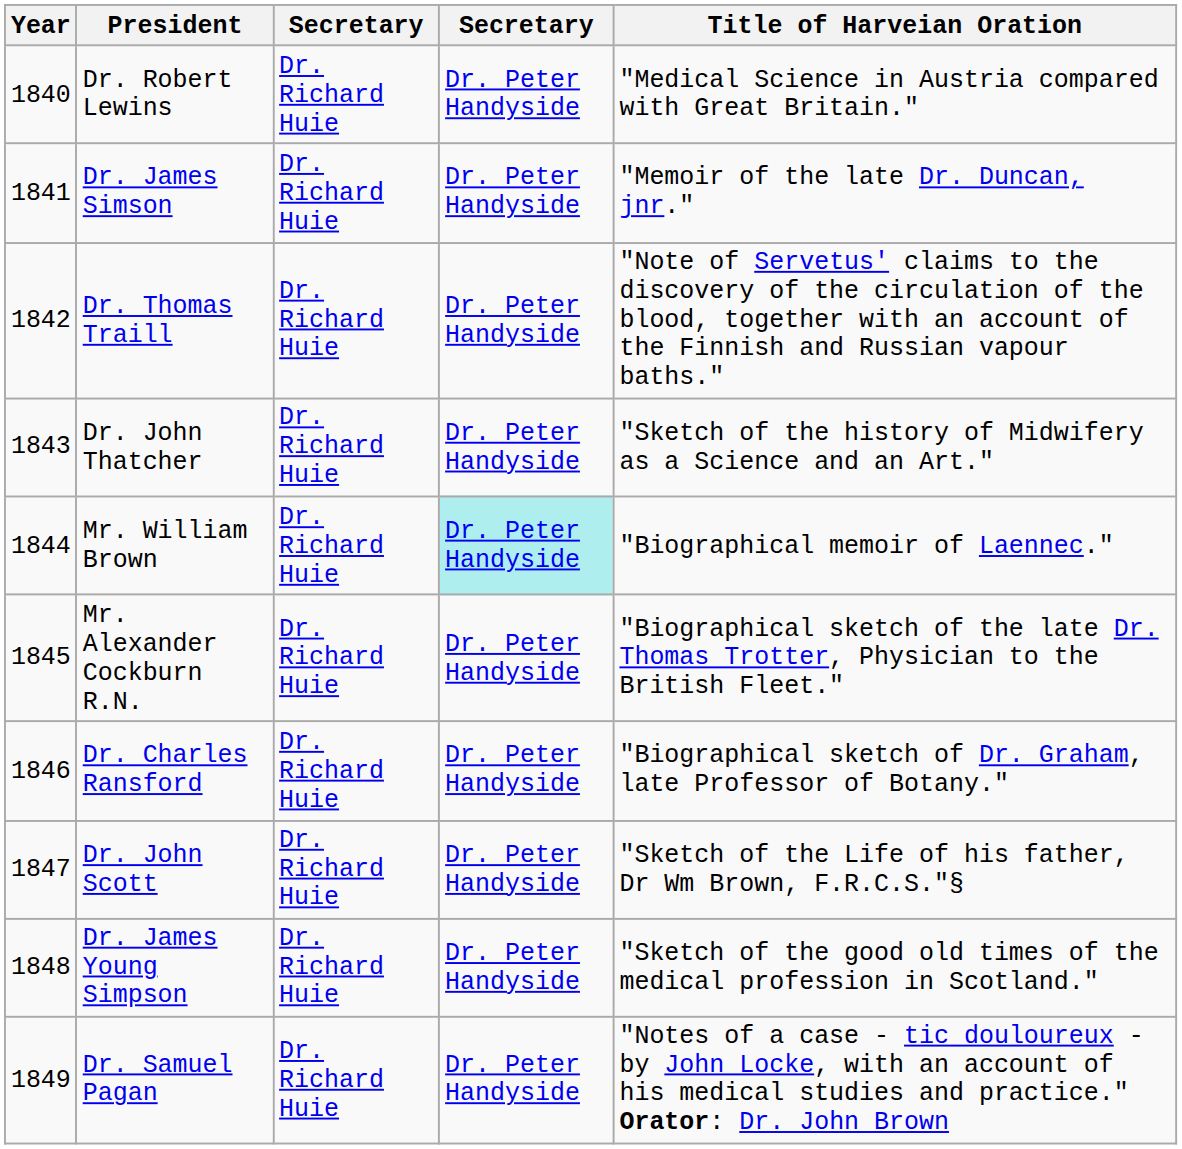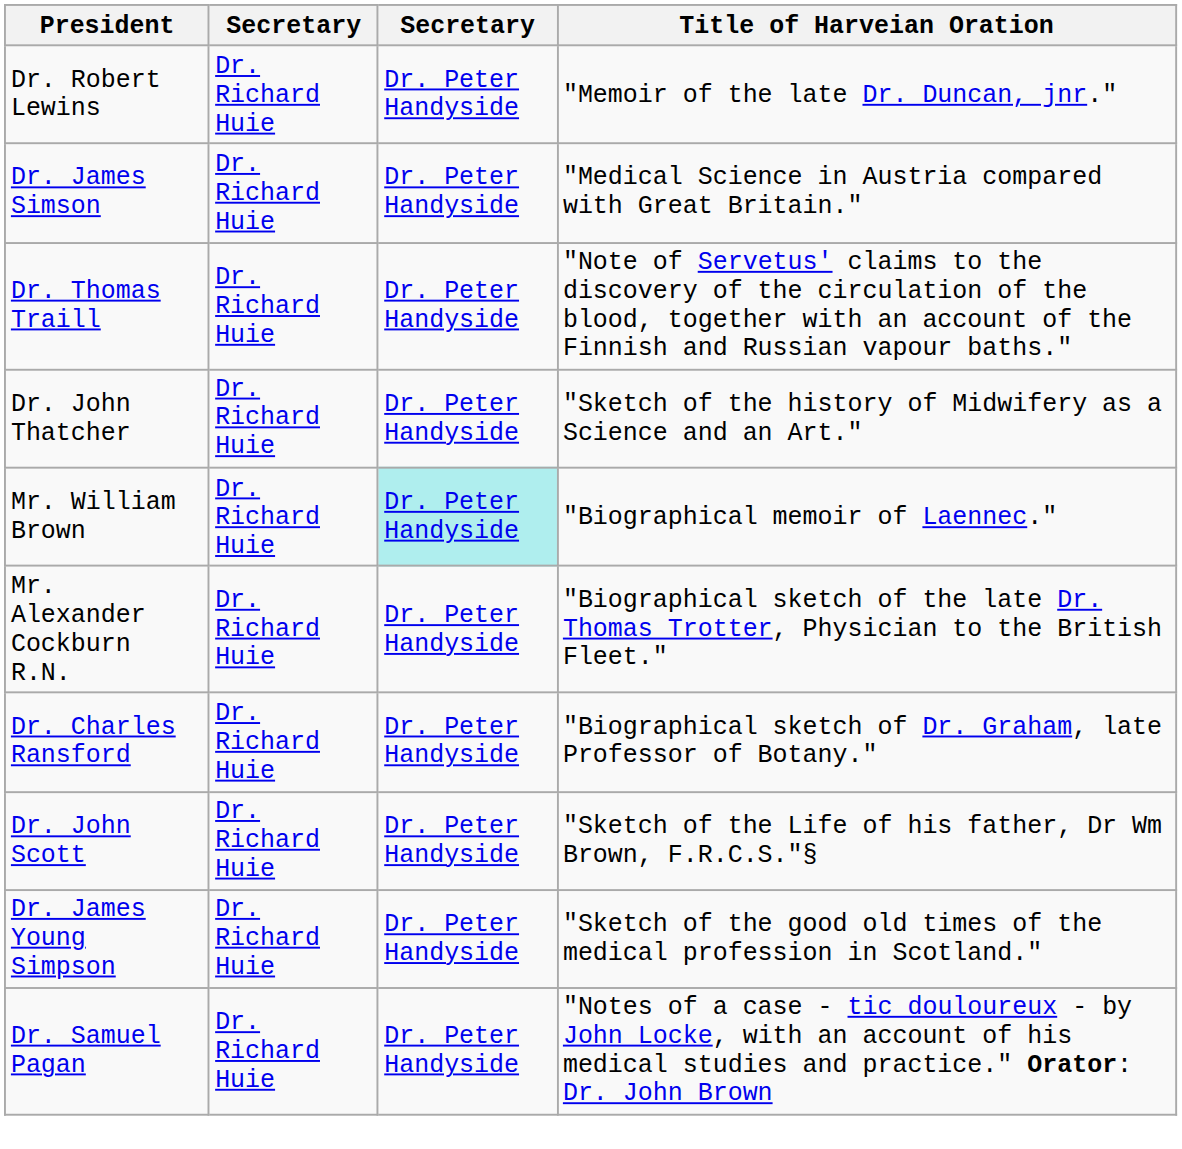- column: Year | 1840 | 1841 | 1842 | 1843 | 1844 | 1845 | 1846 | 1847 | 1848 | 1849
Dr. Robert Lewins | Title of Harveian Oration: "Medical Science in Austria compared with Great Britain." -> "Memoir of the late Dr. Duncan, jnr."
Dr. James Simson | Title of Harveian Oration: "Memoir of the late Dr. Duncan, jnr." -> "Medical Science in Austria compared with Great Britain."
